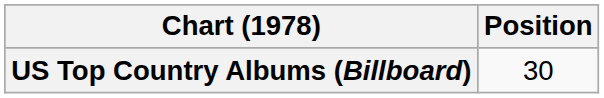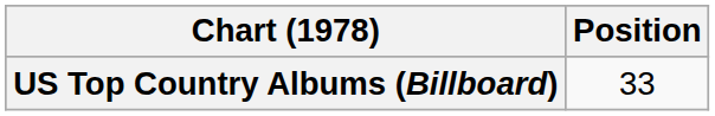US Top Country Albums (Billboard) | Position: 30 -> 33
